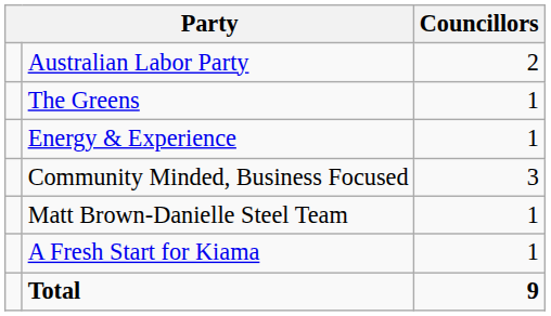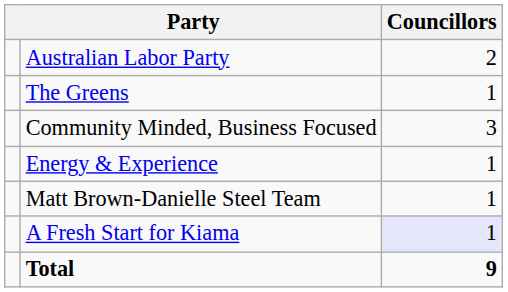rows swapped: Community Minded, Business Focused <-> Energy & Experience
A Fresh Start for Kiama | Councillors: no background -> lavender background
